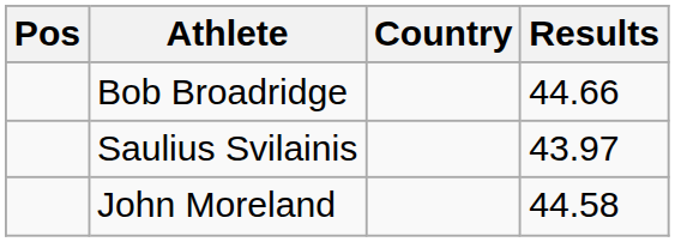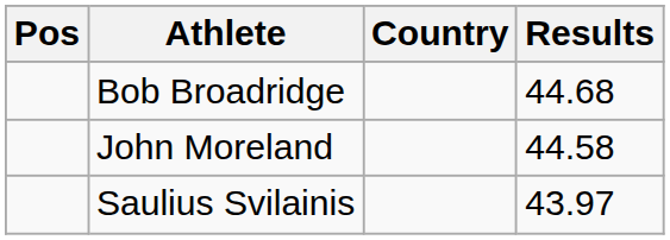Bob Broadridge | Results: 44.66 -> 44.68
rows swapped: John Moreland <-> Saulius Svilainis
